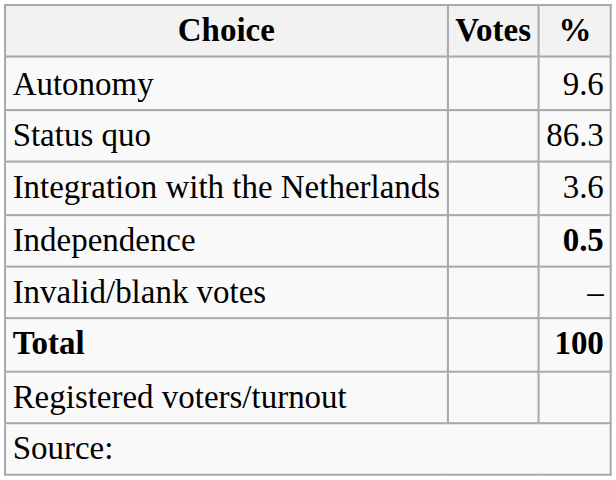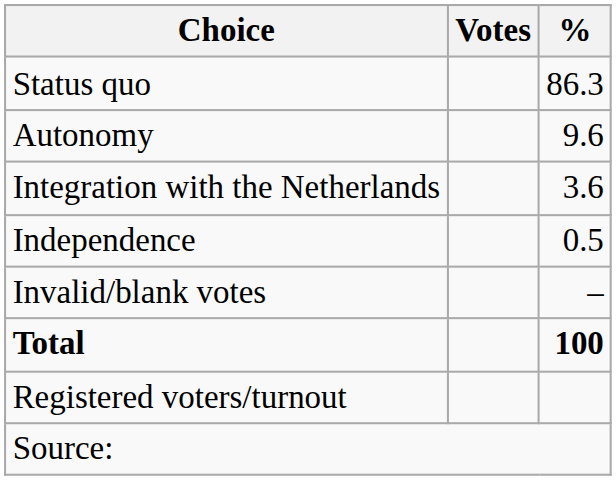rows swapped: Status quo <-> Autonomy
Independence | %: bold -> normal
